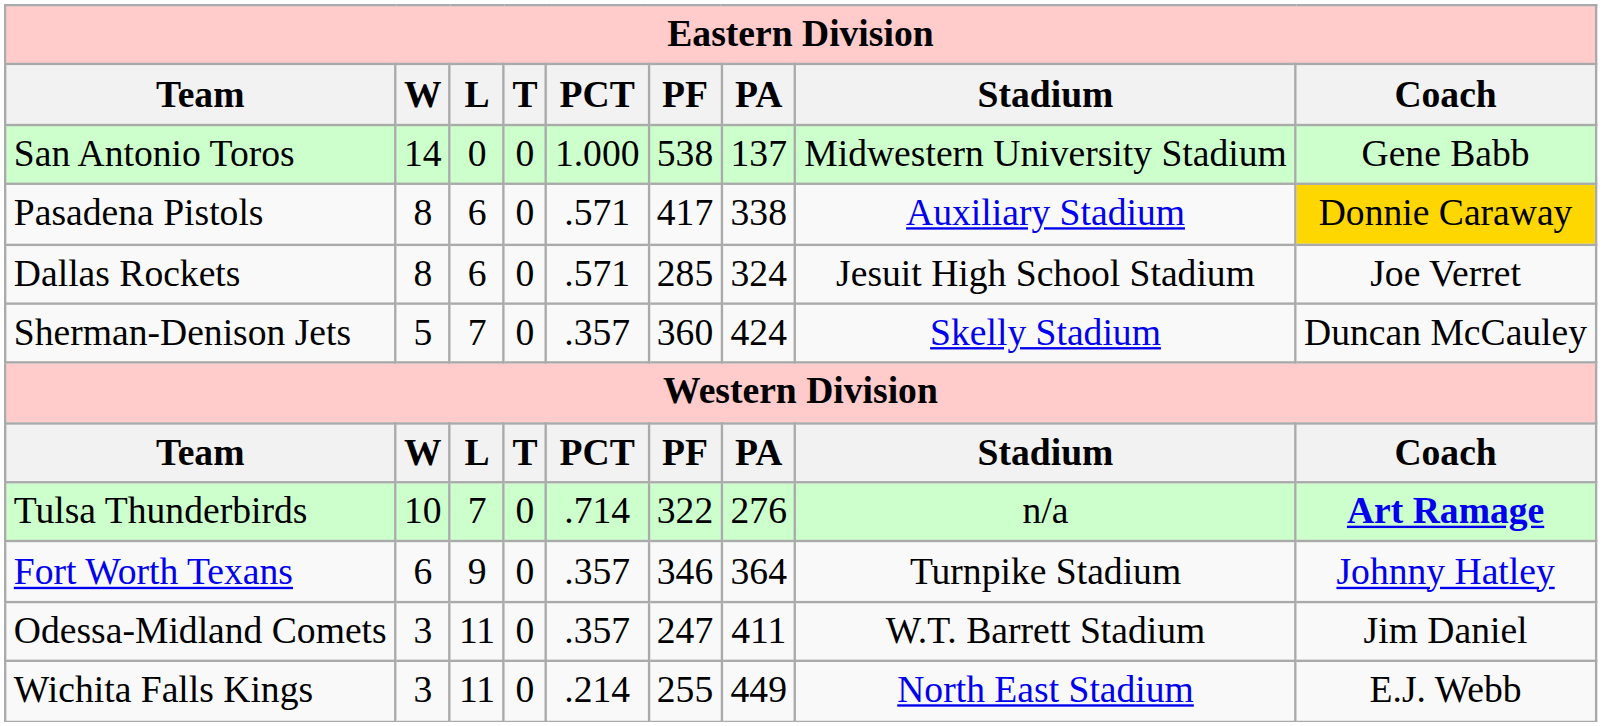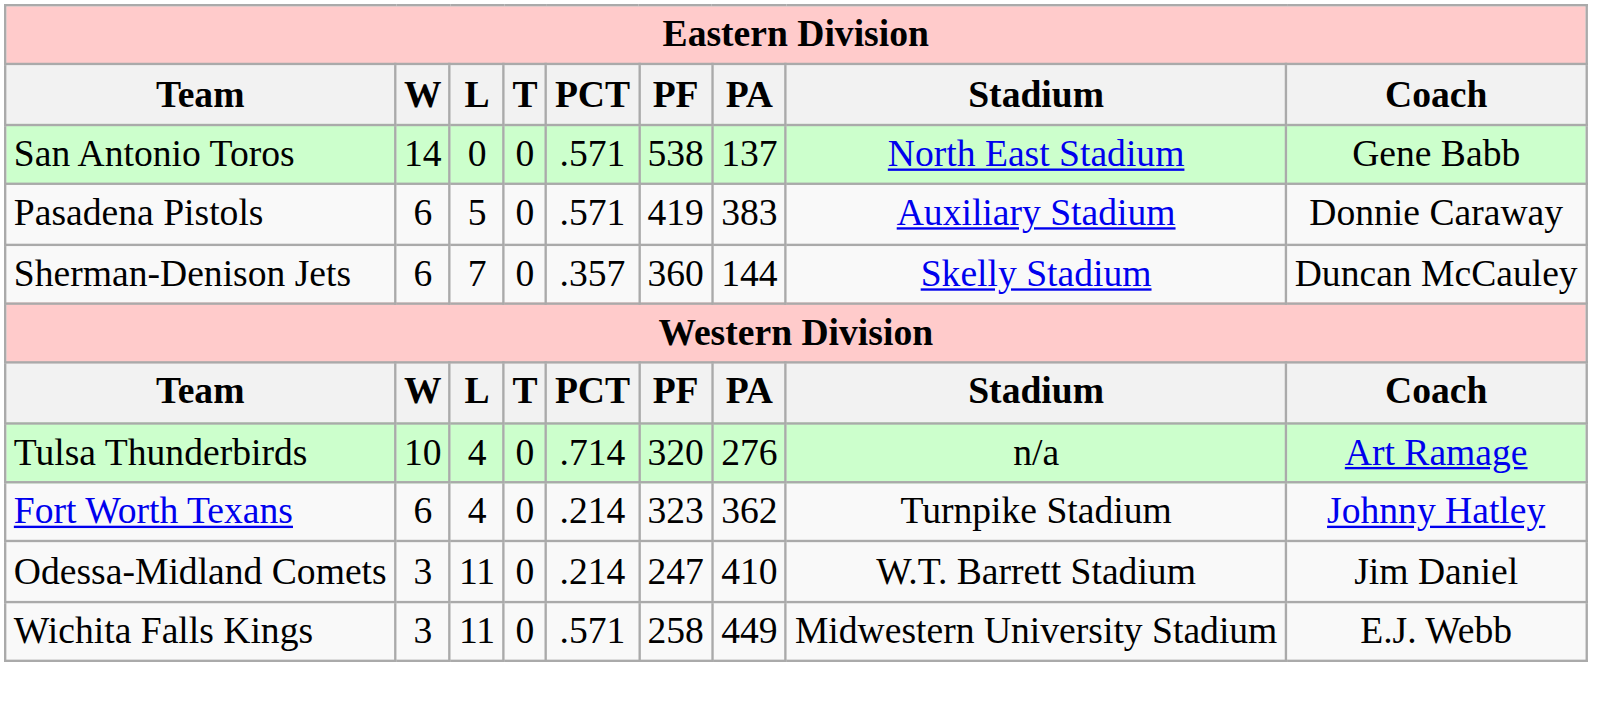San Antonio Toros | PCT: 1.000 -> .571
San Antonio Toros | Stadium: Midwestern University Stadium -> North East Stadium
Pasadena Pistols | W: 8 -> 6
Pasadena Pistols | L: 6 -> 5
Pasadena Pistols | PF: 417 -> 419
Pasadena Pistols | PA: 338 -> 383
Pasadena Pistols | Coach: gold background -> no background
- row: Dallas Rockets | 8 | 6 | 0 | .571 | 285 | 324 | Jesuit High School Stadium | Joe Verret
Sherman-Denison Jets | W: 5 -> 6
Sherman-Denison Jets | PA: 424 -> 144
Tulsa Thunderbirds | L: 7 -> 4
Tulsa Thunderbirds | PF: 322 -> 320
Tulsa Thunderbirds | Coach: bold -> normal
Fort Worth Texans | L: 9 -> 4
Fort Worth Texans | PCT: .357 -> .214
Fort Worth Texans | PF: 346 -> 323
Fort Worth Texans | PA: 364 -> 362
Odessa-Midland Comets | PCT: .357 -> .214
Odessa-Midland Comets | PA: 411 -> 410
Wichita Falls Kings | PCT: .214 -> .571
Wichita Falls Kings | PF: 255 -> 258
Wichita Falls Kings | Stadium: North East Stadium -> Midwestern University Stadium
